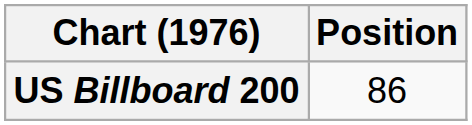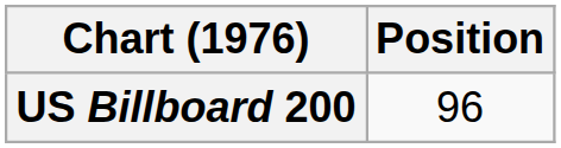US Billboard 200 | Position: 86 -> 96
